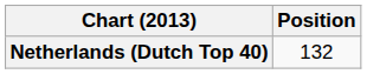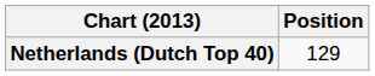Netherlands (Dutch Top 40) | Position: 132 -> 129
